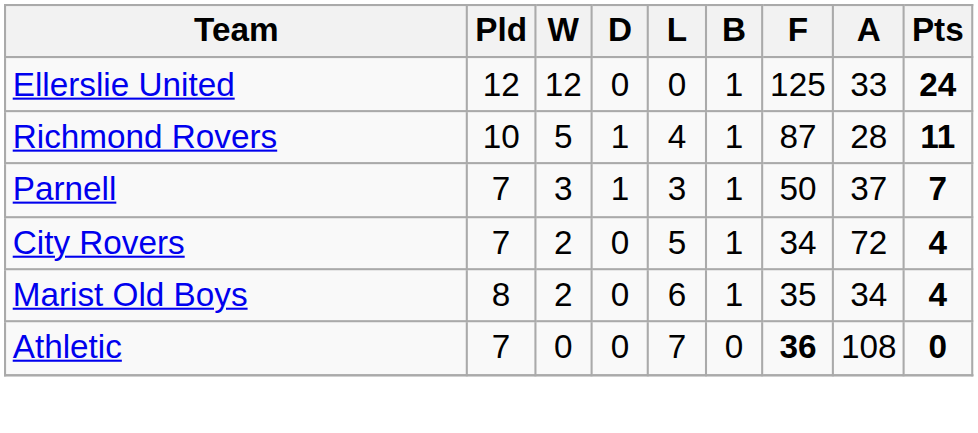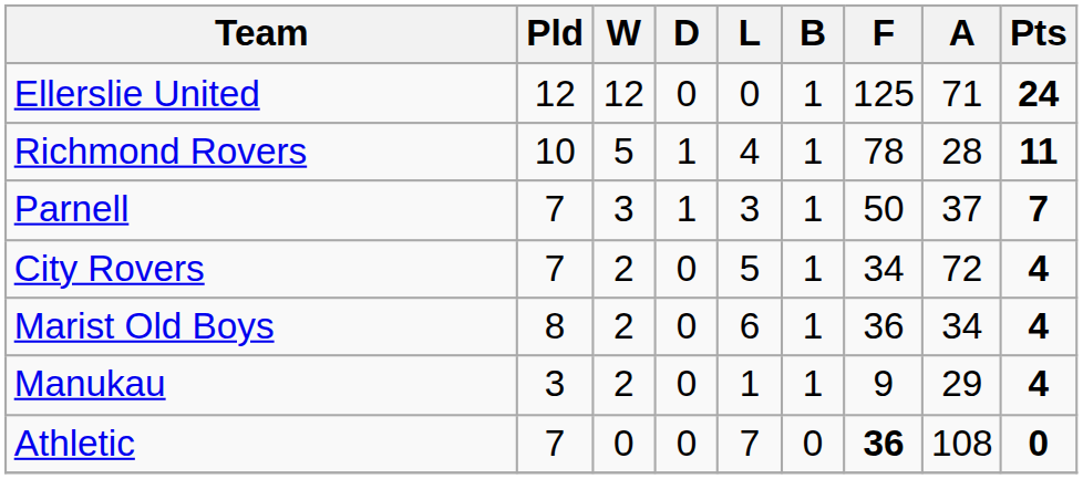Ellerslie United | A: 33 -> 71
Richmond Rovers | F: 87 -> 78
Marist Old Boys | F: 35 -> 36
+ row: Manukau | 3 | 2 | 0 | 1 | 1 | 9 | 29 | 4
